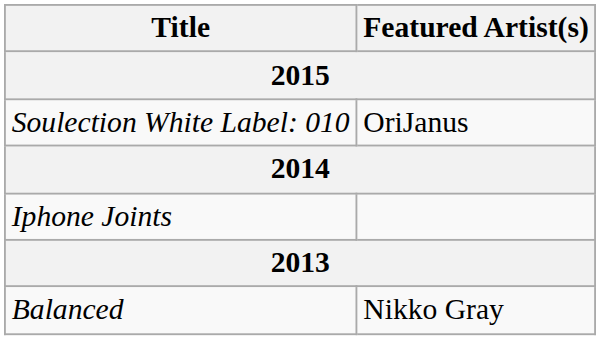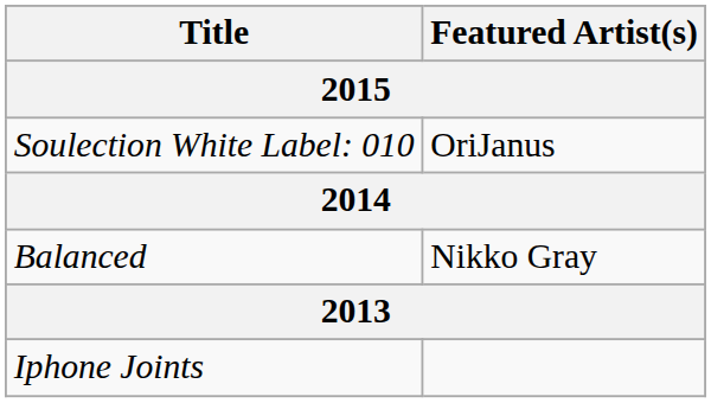rows swapped: Iphone Joints <-> Balanced
